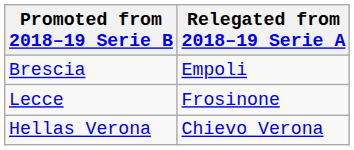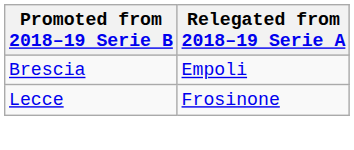- row: Hellas Verona | Chievo Verona
